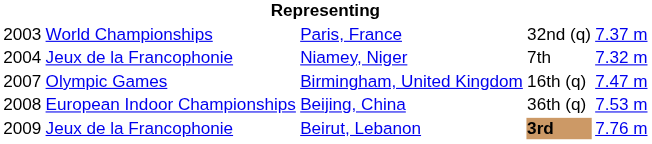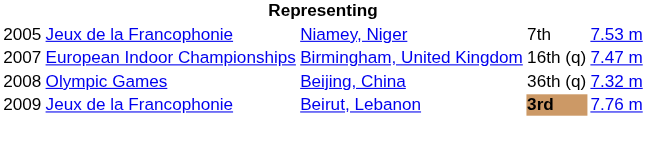- row: 2003 | World Championships | Paris, France | 32nd (q) | 7.37 m
Niamey, Niger | column 1: 2004 -> 2005
Niamey, Niger | column 5: 7.32 m -> 7.53 m
Birmingham, United Kingdom | column 2: Olympic Games -> European Indoor Championships
Beijing, China | column 2: European Indoor Championships -> Olympic Games
Beijing, China | column 5: 7.53 m -> 7.32 m
